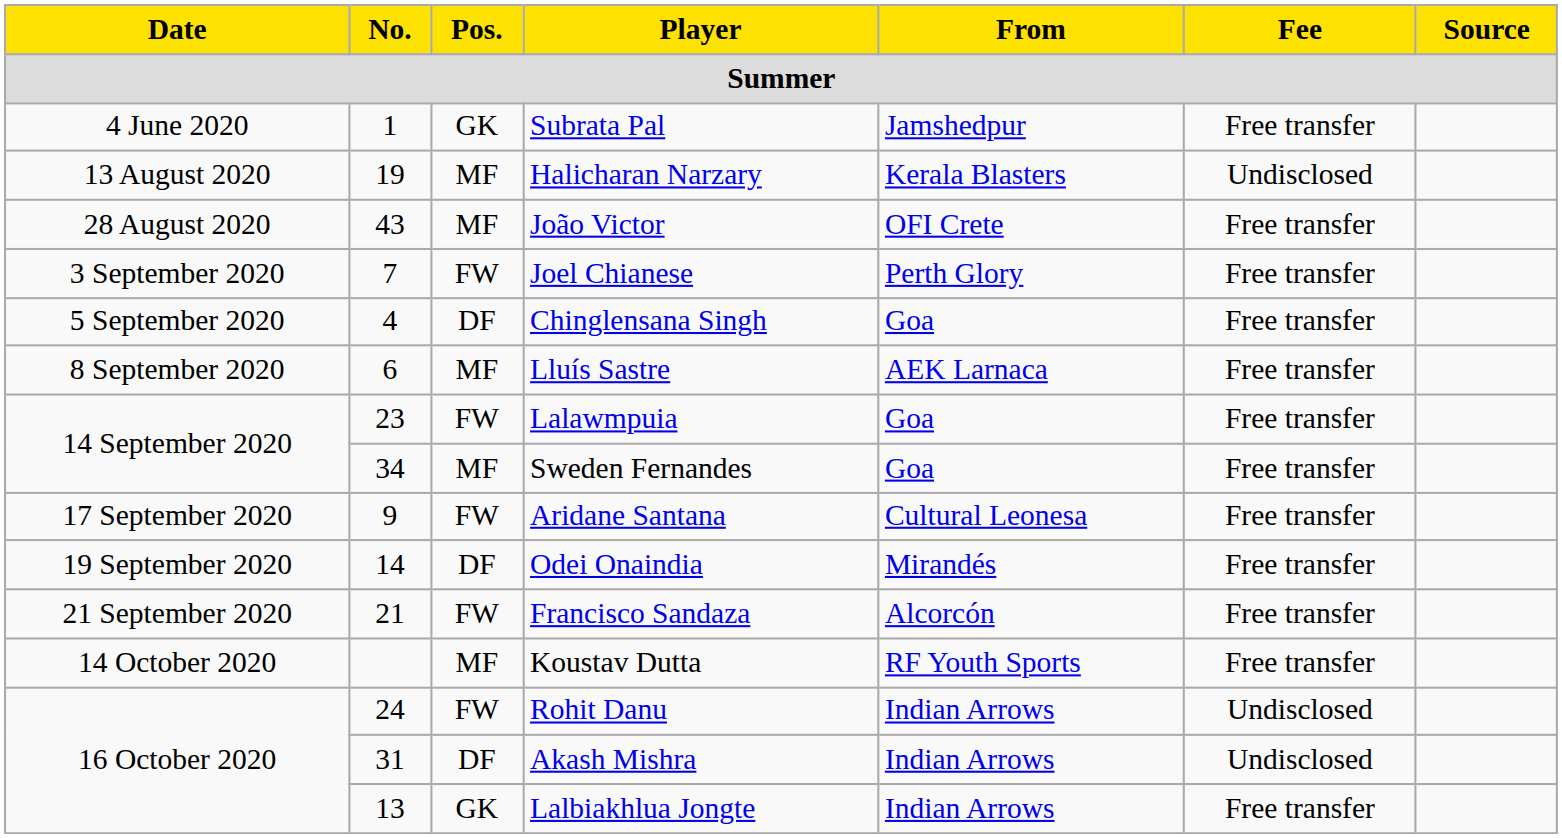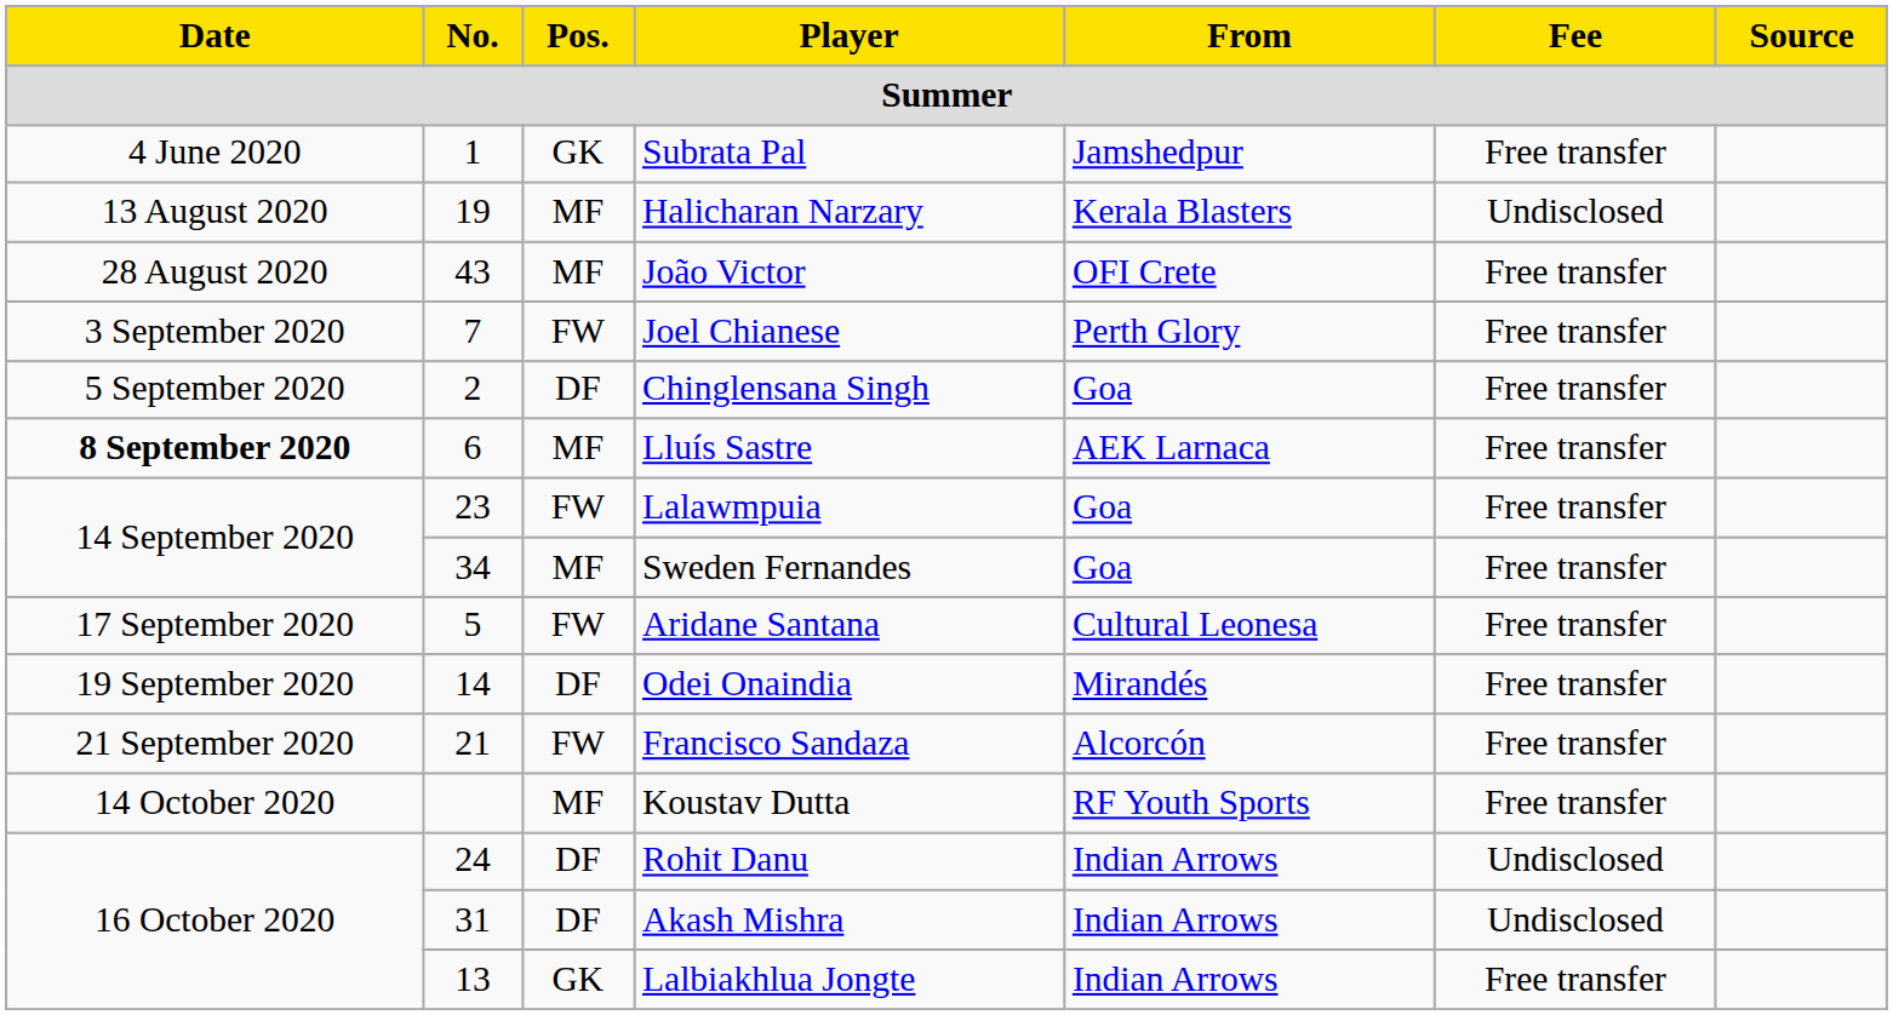Chinglensana Singh | No.: 4 -> 2
Lluís Sastre | Date: normal -> bold
Aridane Santana | No.: 9 -> 5
Rohit Danu | Pos.: FW -> DF
